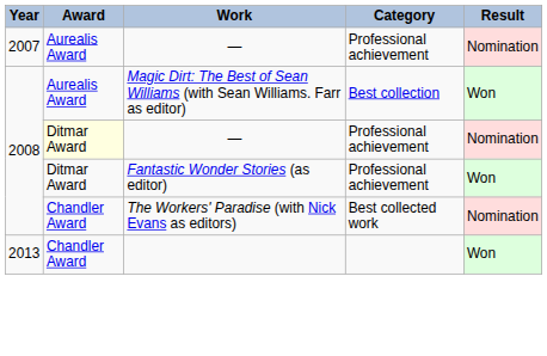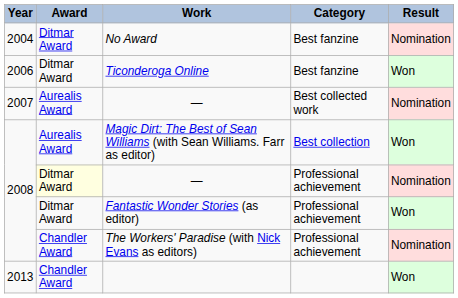+ row: 2004 | Ditmar Award | No Award | Best fanzine | Nomination
+ row: 2006 | Ditmar Award | Ticonderoga Online | Best fanzine | Won
2007 / — | Category: Professional achievement -> Best collected work
The Workers' Paradise (with Nick Evans as editors) | Category: Best collected work -> Professional achievement
